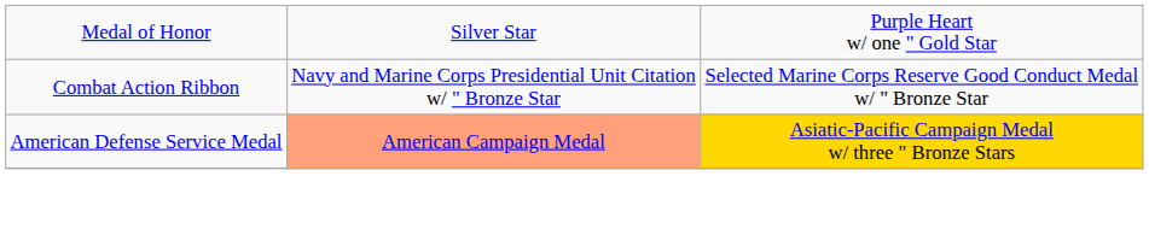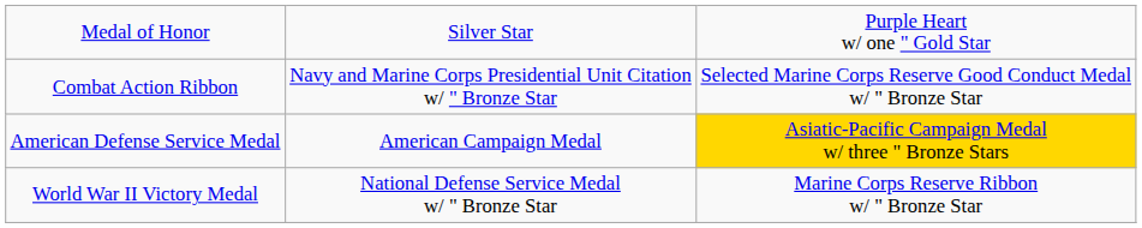American Defense Service Medal | column 2: lightsalmon background -> no background
+ row: World War II Victory Medal | National Defense Service Medal w/ " Bronze Star | Marine Corps Reserve Ribbon w/ " Bronze Star
